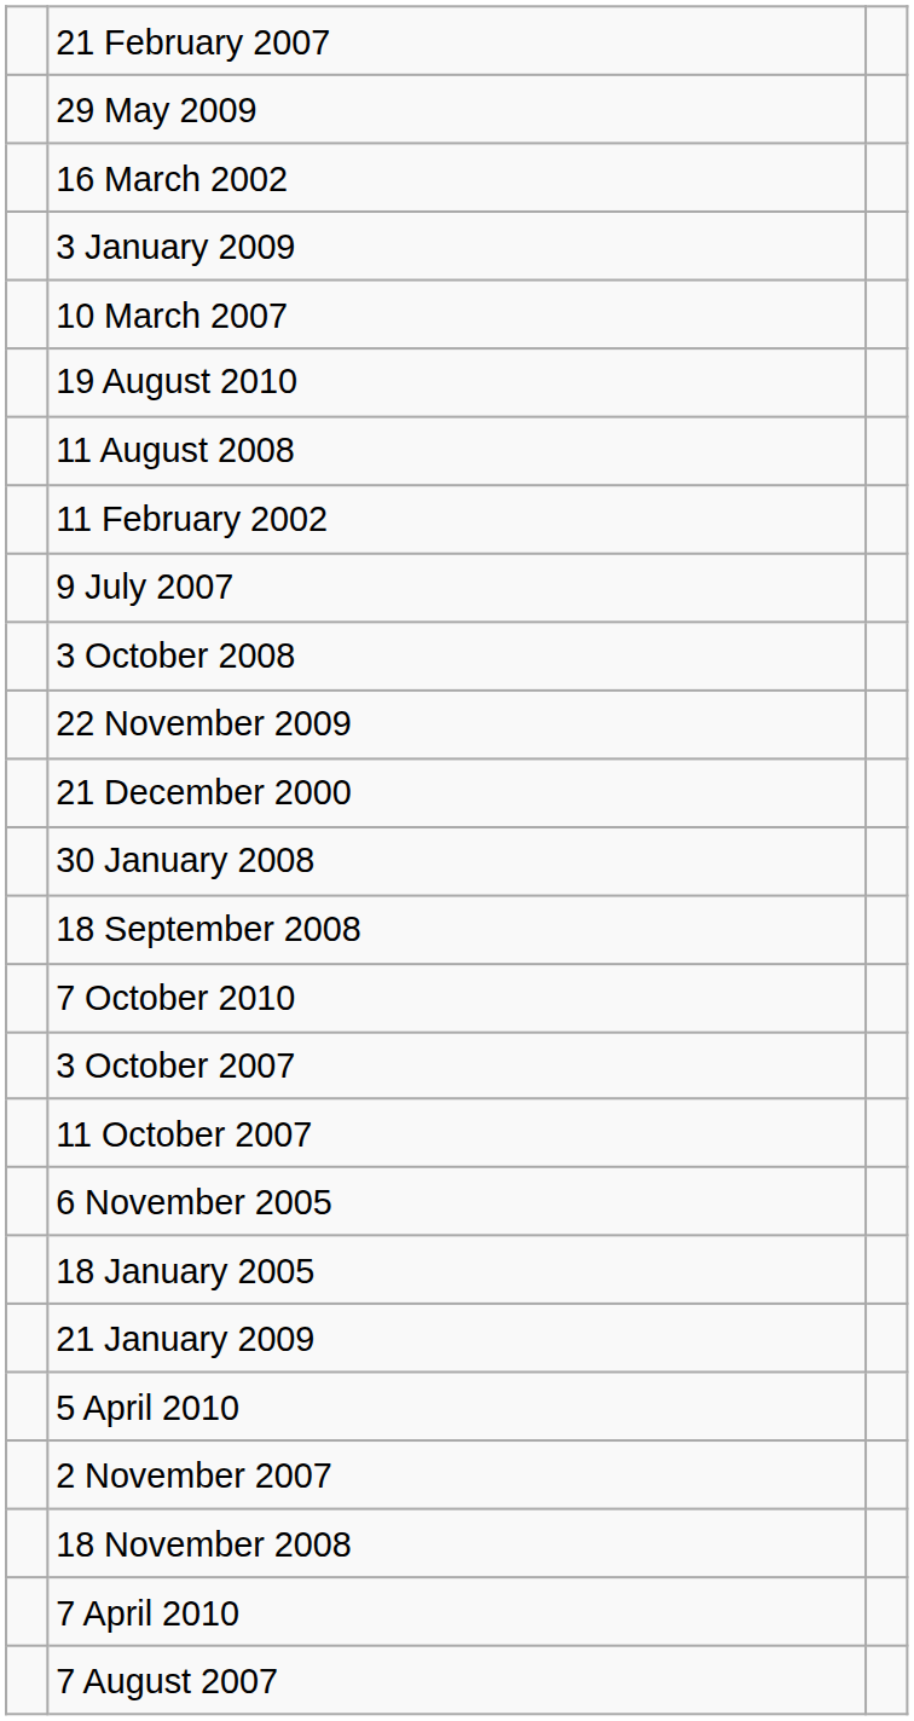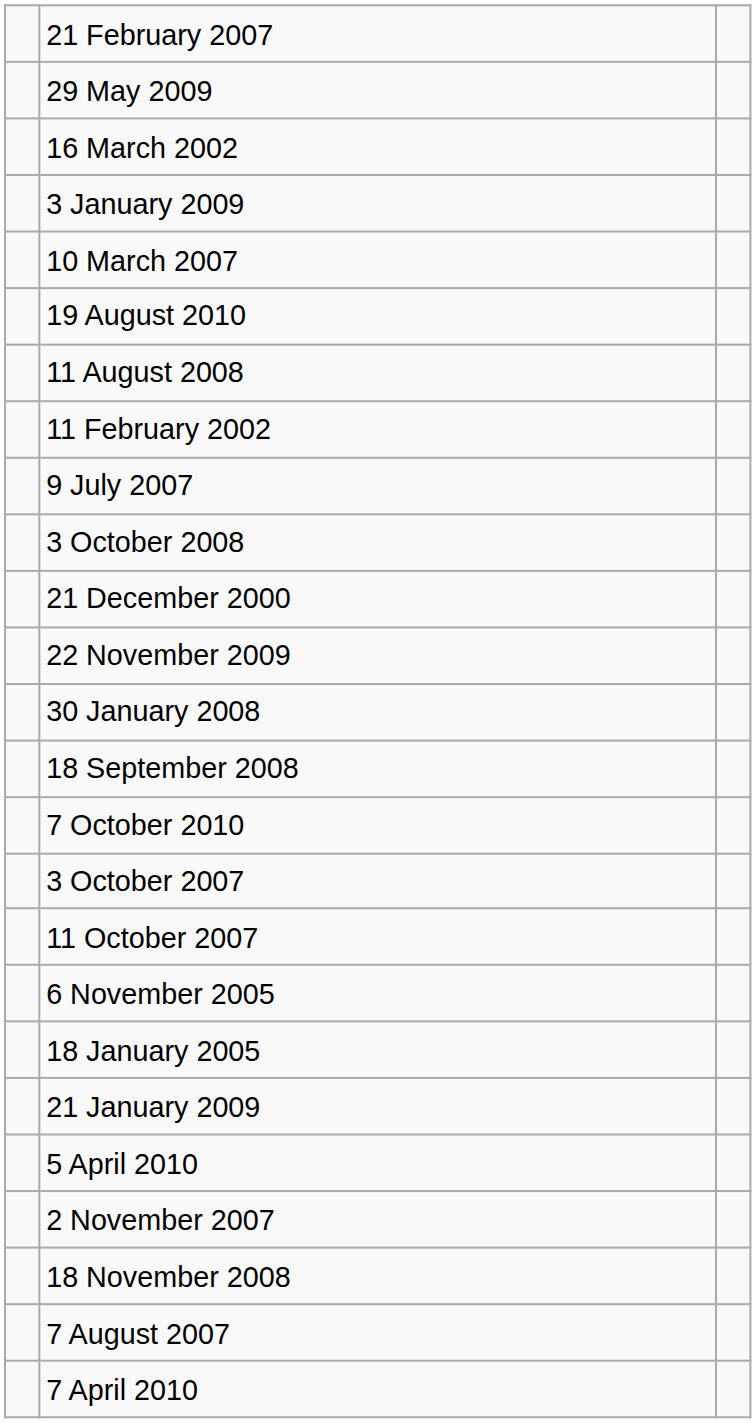rows swapped: 22 November 2009 <-> 21 December 2000
rows swapped: 7 April 2010 <-> 7 August 2007
